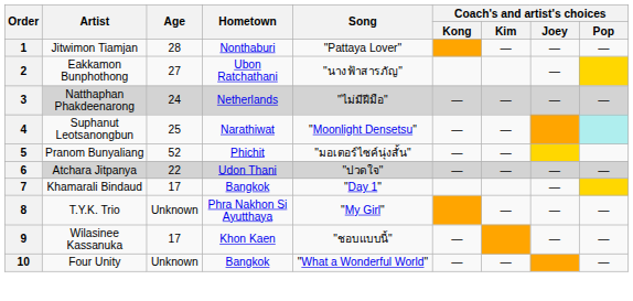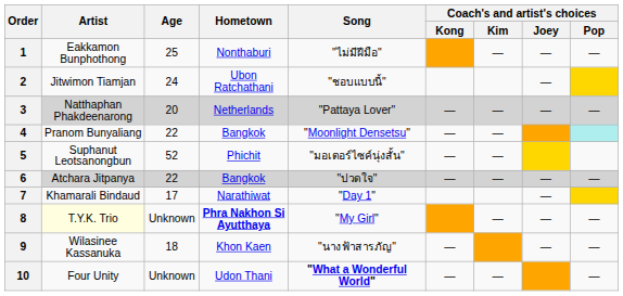1 | Artist: Jitwimon Tiamjan -> Eakkamon Bunphothong
1 | Age: 28 -> 25
1 | Song: "Pattaya Lover" -> "ไม่มีฝีมือ"
2 | Artist: Eakkamon Bunphothong -> Jitwimon Tiamjan
2 | Age: 27 -> 24
2 | Song: "นางฟ้าสารภัญ" -> "ชอบแบบนี้"
3 | Age: 24 -> 20
3 | Song: "ไม่มีฝีมือ" -> "Pattaya Lover"
4 | Artist: Suphanut Leotsanongbun -> Pranom Bunyaliang
4 | Age: 25 -> 22
4 | Hometown: Narathiwat -> Bangkok
5 | Artist: Pranom Bunyaliang -> Suphanut Leotsanongbun
6 | Hometown: Udon Thani -> Bangkok
7 | Hometown: Bangkok -> Narathiwat
8 | Artist: no background -> lightyellow background
8 | Hometown: normal -> bold
9 | Age: 17 -> 18
9 | Song: "ชอบแบบนี้" -> "นางฟ้าสารภัญ"
10 | Hometown: Bangkok -> Udon Thani
10 | Song: normal -> bold
